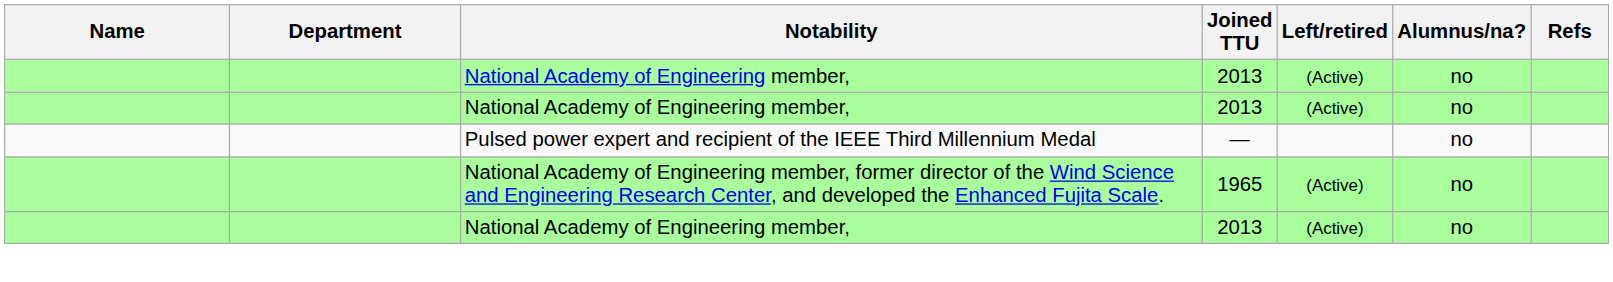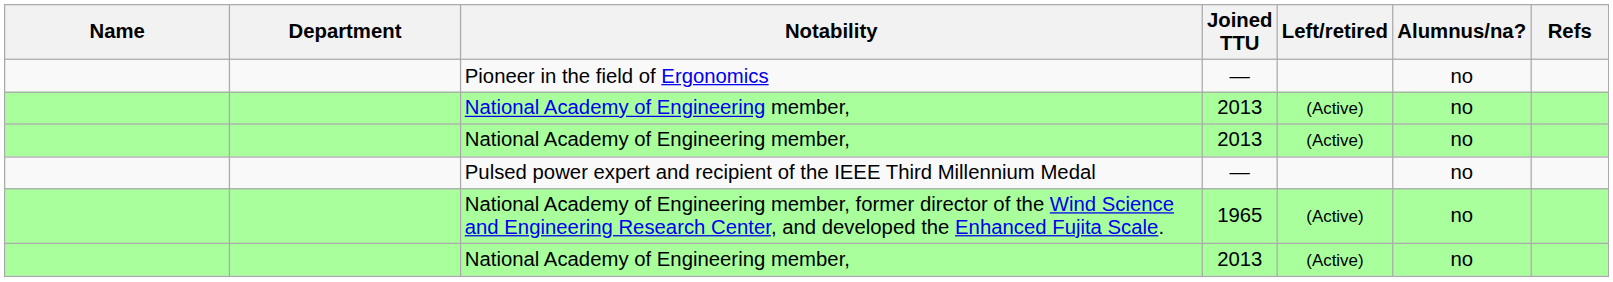+ row: Pioneer in the field of Ergonomics | — | no
